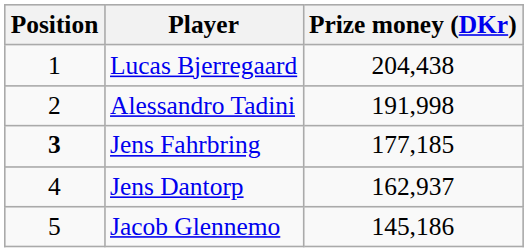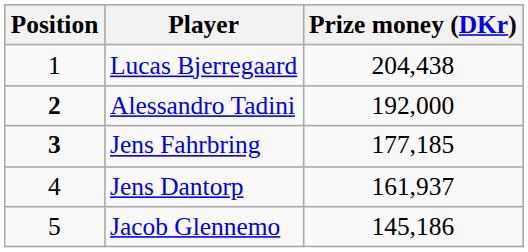Alessandro Tadini | Position: normal -> bold
Alessandro Tadini | Prize money (DKr): 191,998 -> 192,000
Jens Dantorp | Prize money (DKr): 162,937 -> 161,937
